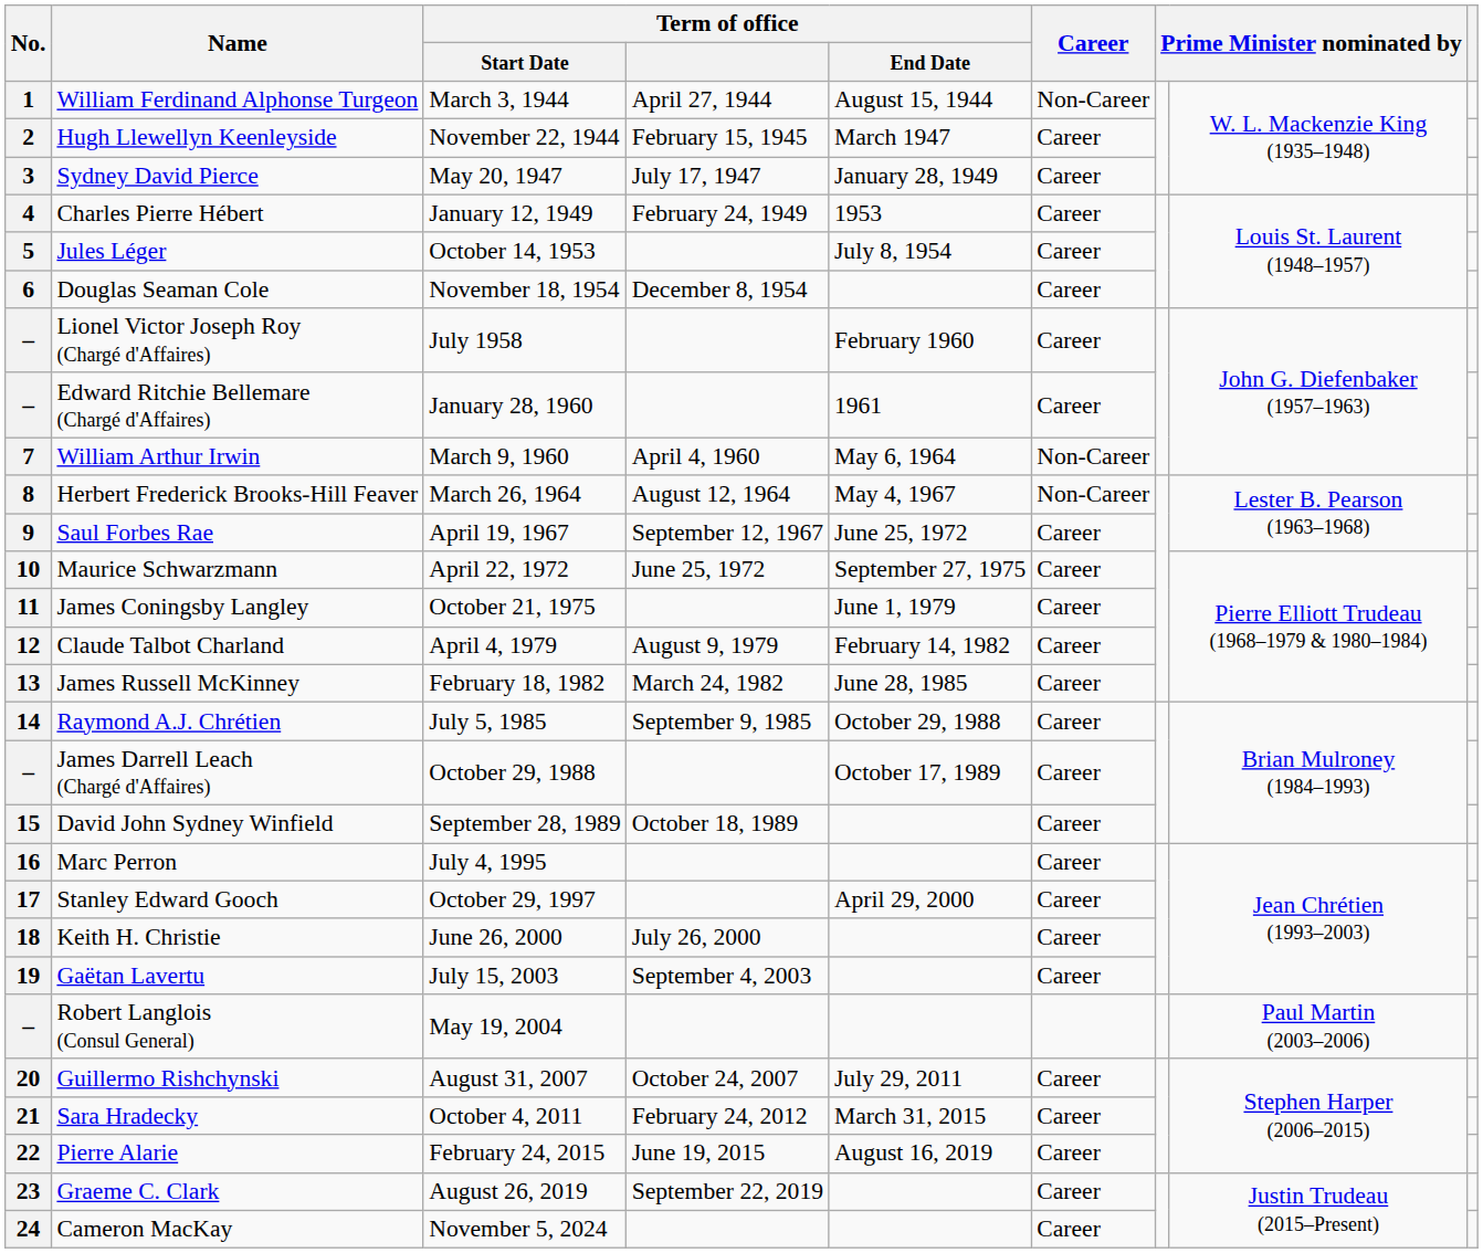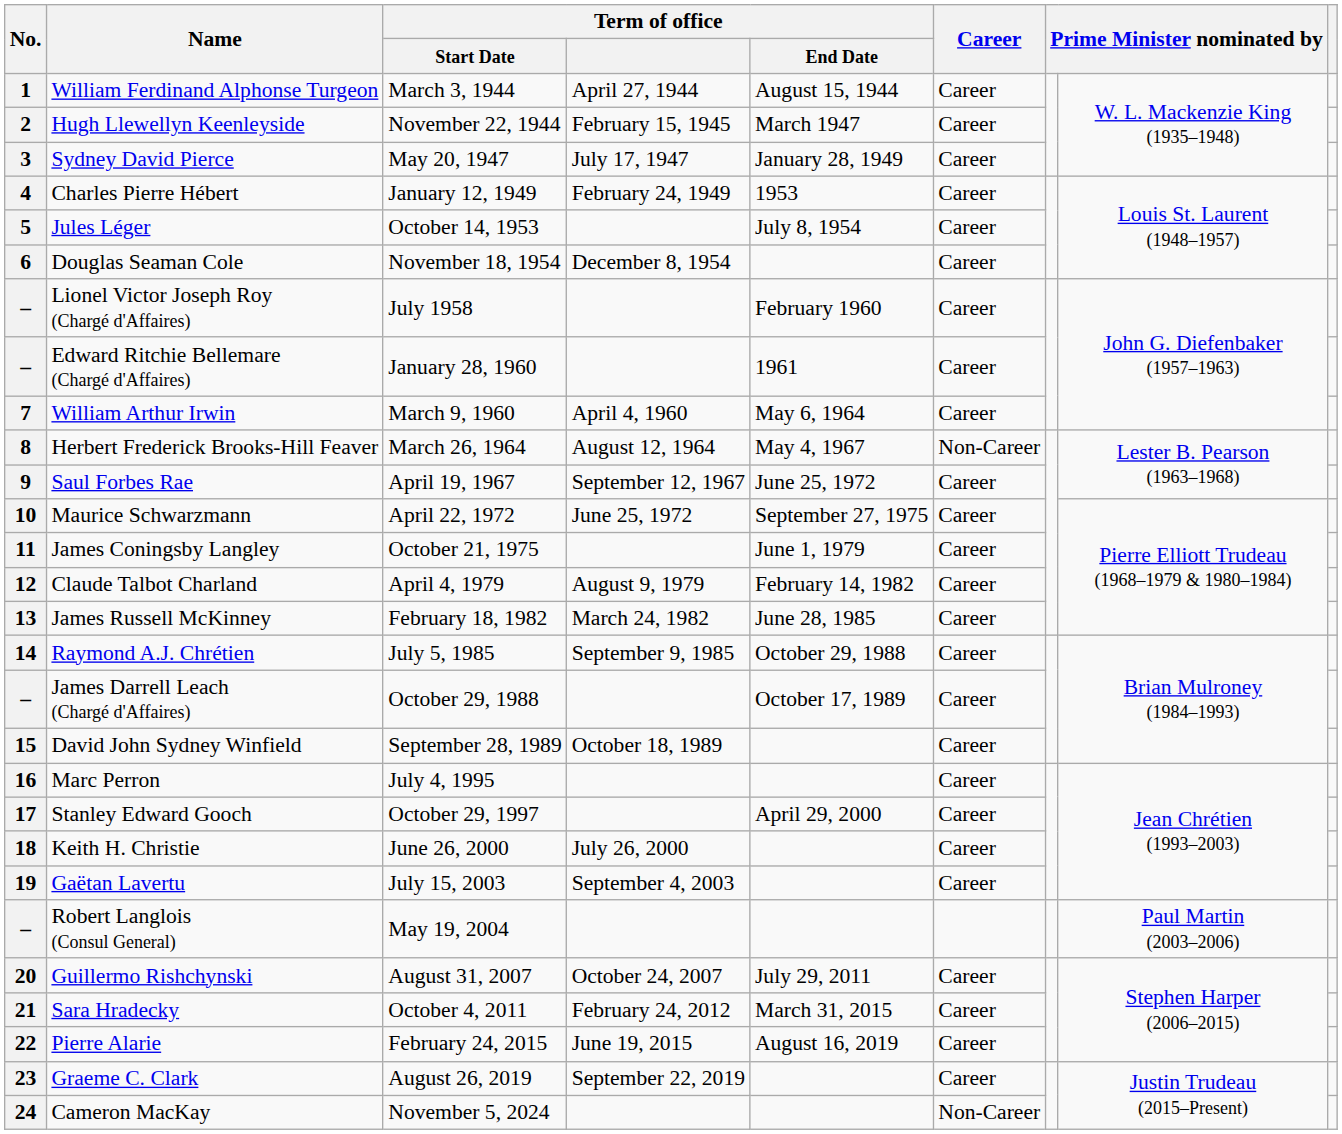William Ferdinand Alphonse Turgeon | Career: Non-Career -> Career
William Arthur Irwin | Career: Non-Career -> Career
Cameron MacKay | Career: Career -> Non-Career
